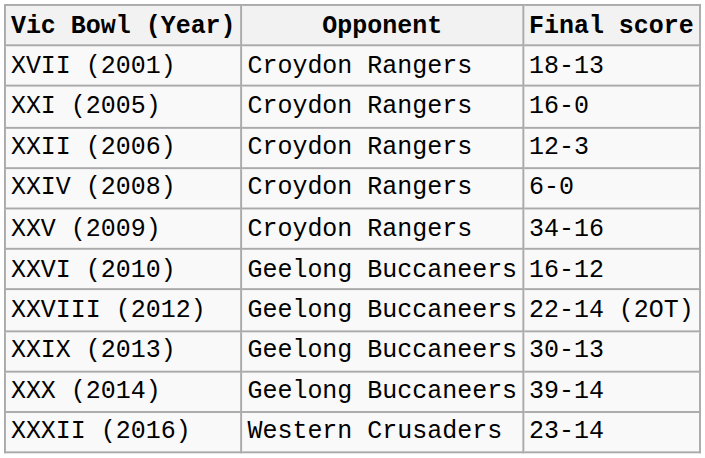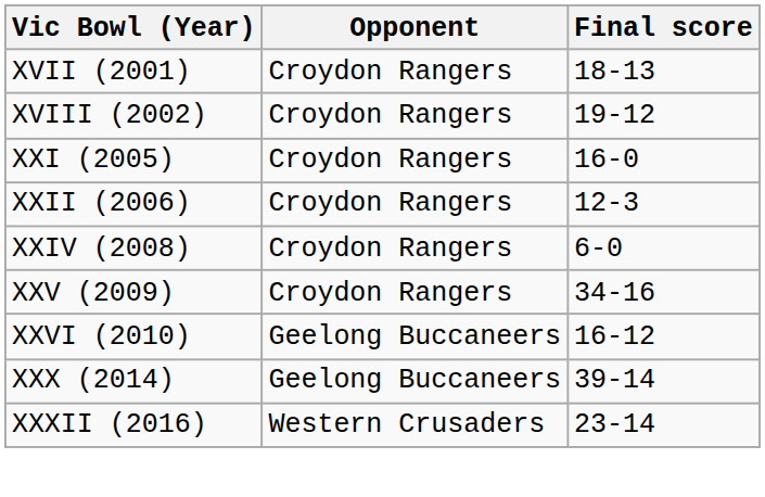+ row: XVIII (2002) | Croydon Rangers | 19-12
- row: XXVIII (2012) | Geelong Buccaneers | 22-14 (2OT)
- row: XXIX (2013) | Geelong Buccaneers | 30-13
